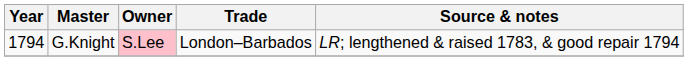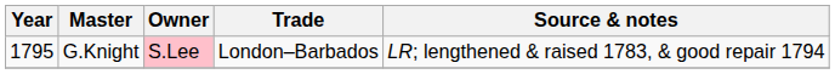G.Knight | Year: 1794 -> 1795
